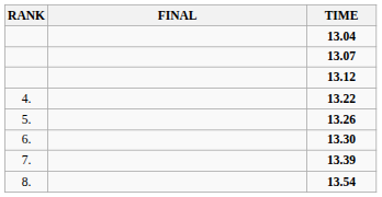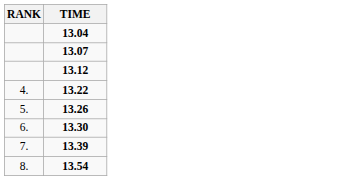- column: FINAL
